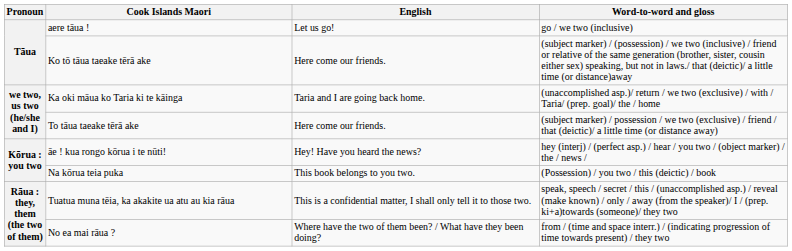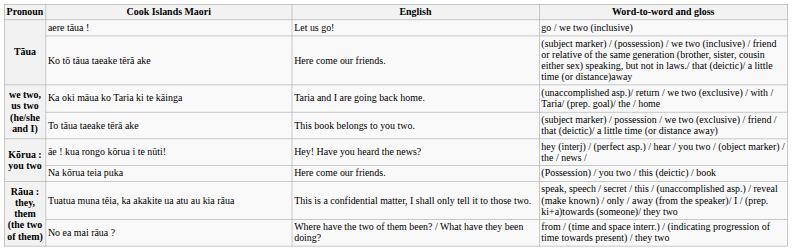To tāua taeake tērā ake | English: Here come our friends. -> This book belongs to you two.
Na kōrua teia puka | English: This book belongs to you two. -> Here come our friends.
